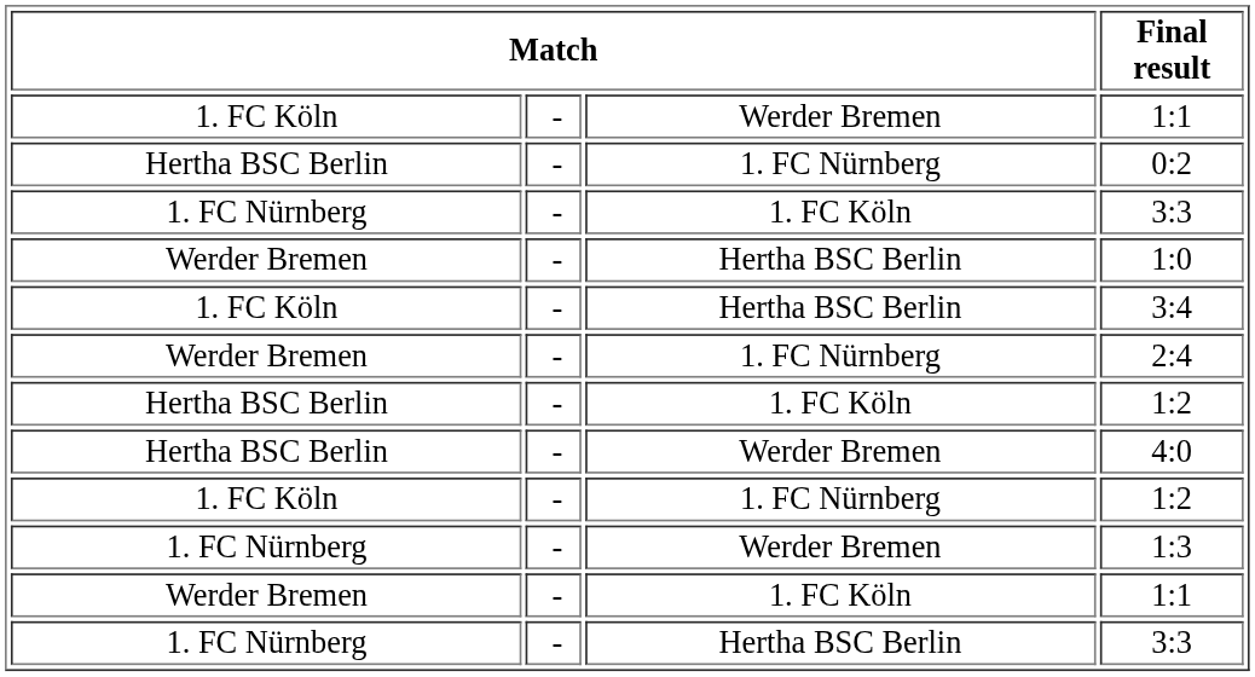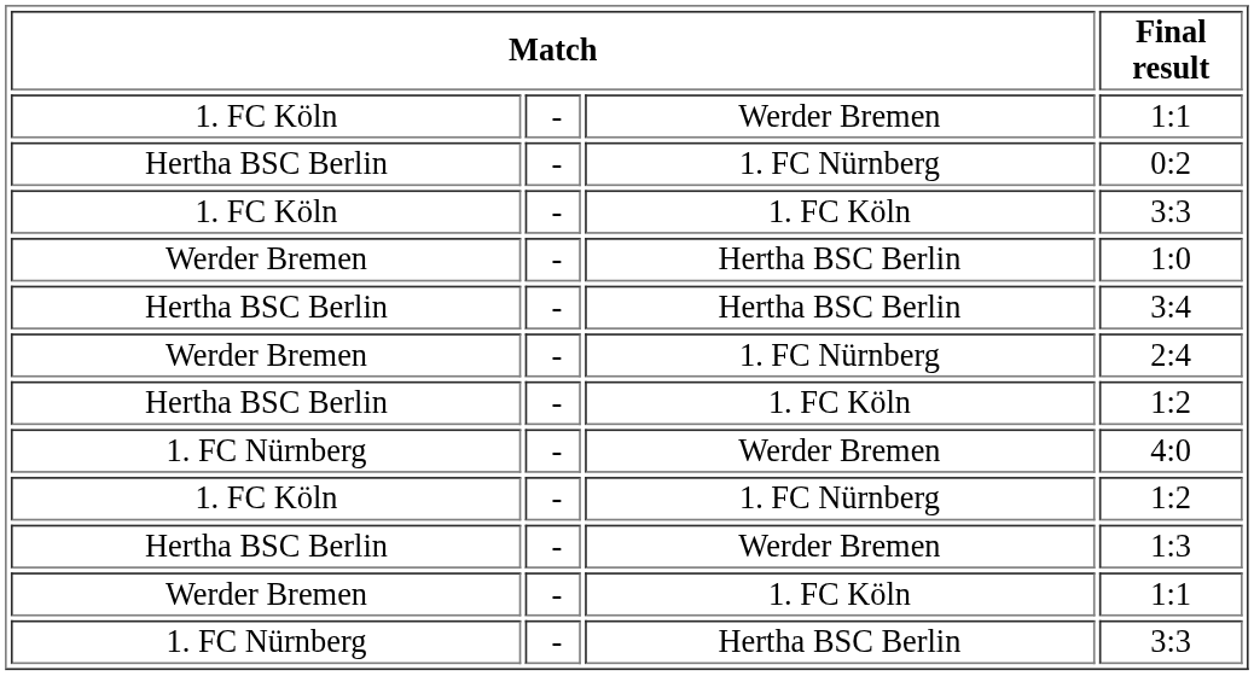1. FC Köln / 3:3 | column 1: 1. FC Nürnberg -> 1. FC Köln
3:4 | column 1: 1. FC Köln -> Hertha BSC Berlin
4:0 | column 1: Hertha BSC Berlin -> 1. FC Nürnberg
1:3 | column 1: 1. FC Nürnberg -> Hertha BSC Berlin
